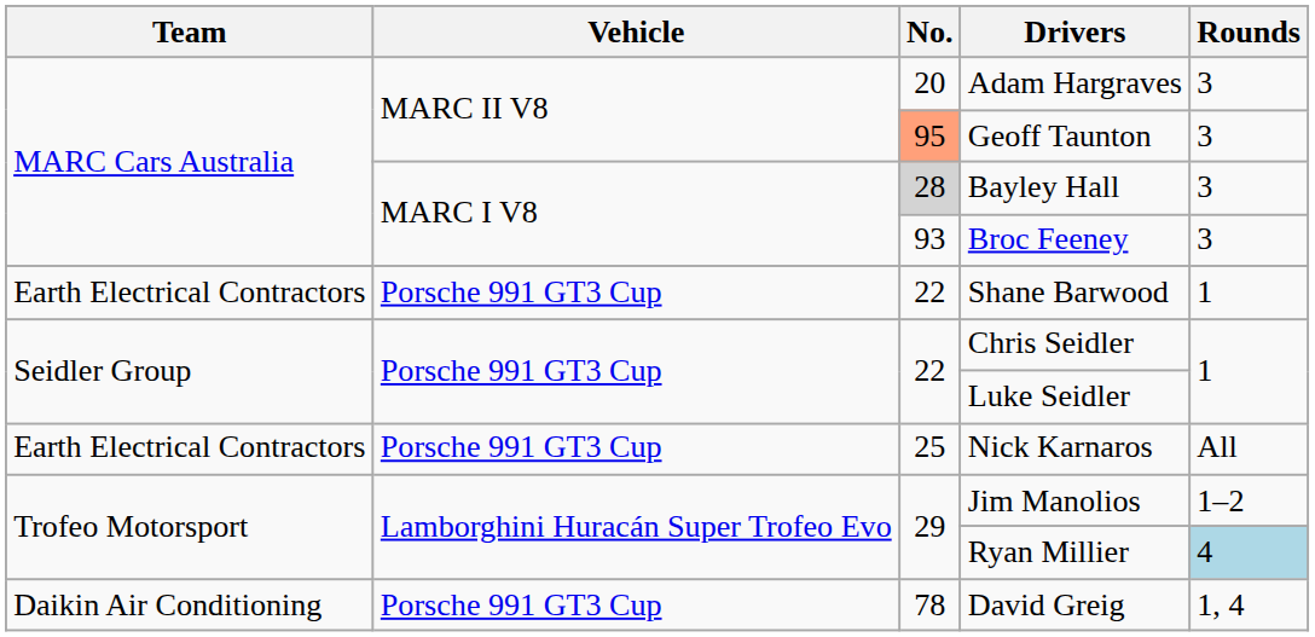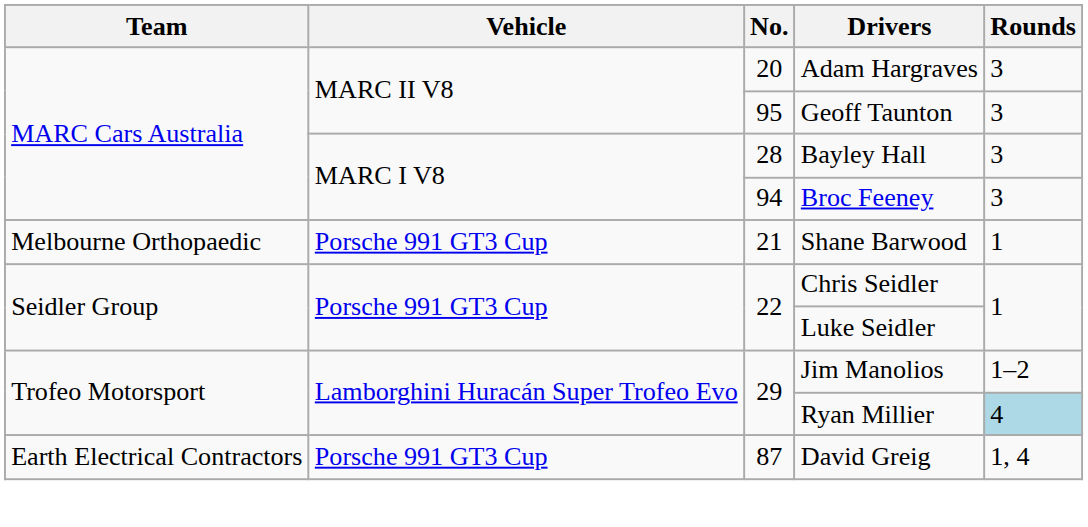Geoff Taunton | No.: lightsalmon background -> no background
Bayley Hall | No.: lightgrey background -> no background
Broc Feeney | No.: 93 -> 94
Shane Barwood | Team: Earth Electrical Contractors -> Melbourne Orthopaedic
Shane Barwood | No.: 22 -> 21
- row: Earth Electrical Contractors | Porsche 991 GT3 Cup | 25 | Nick Karnaros | All
David Greig | Team: Daikin Air Conditioning -> Earth Electrical Contractors
David Greig | No.: 78 -> 87
